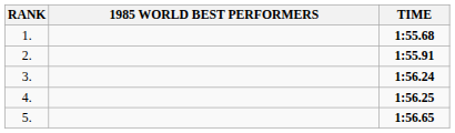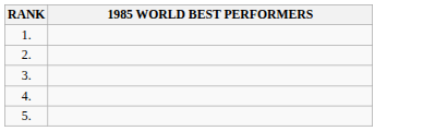- column: TIME | 1:55.68 | 1:55.91 | 1:56.24 | 1:56.25 | 1:56.65
